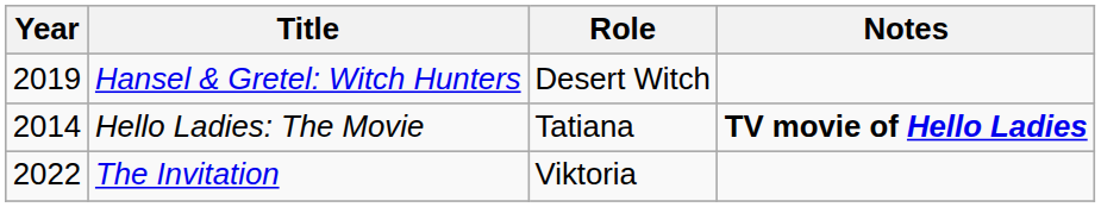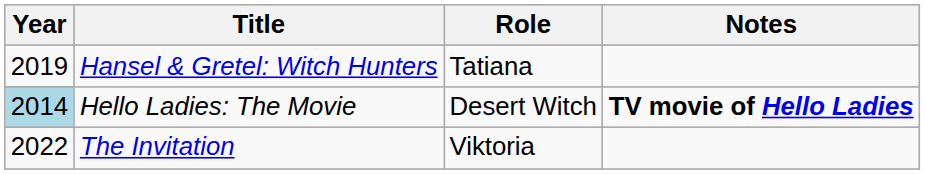Hansel & Gretel: Witch Hunters | Role: Desert Witch -> Tatiana
Hello Ladies: The Movie | Year: no background -> lightblue background
Hello Ladies: The Movie | Role: Tatiana -> Desert Witch
